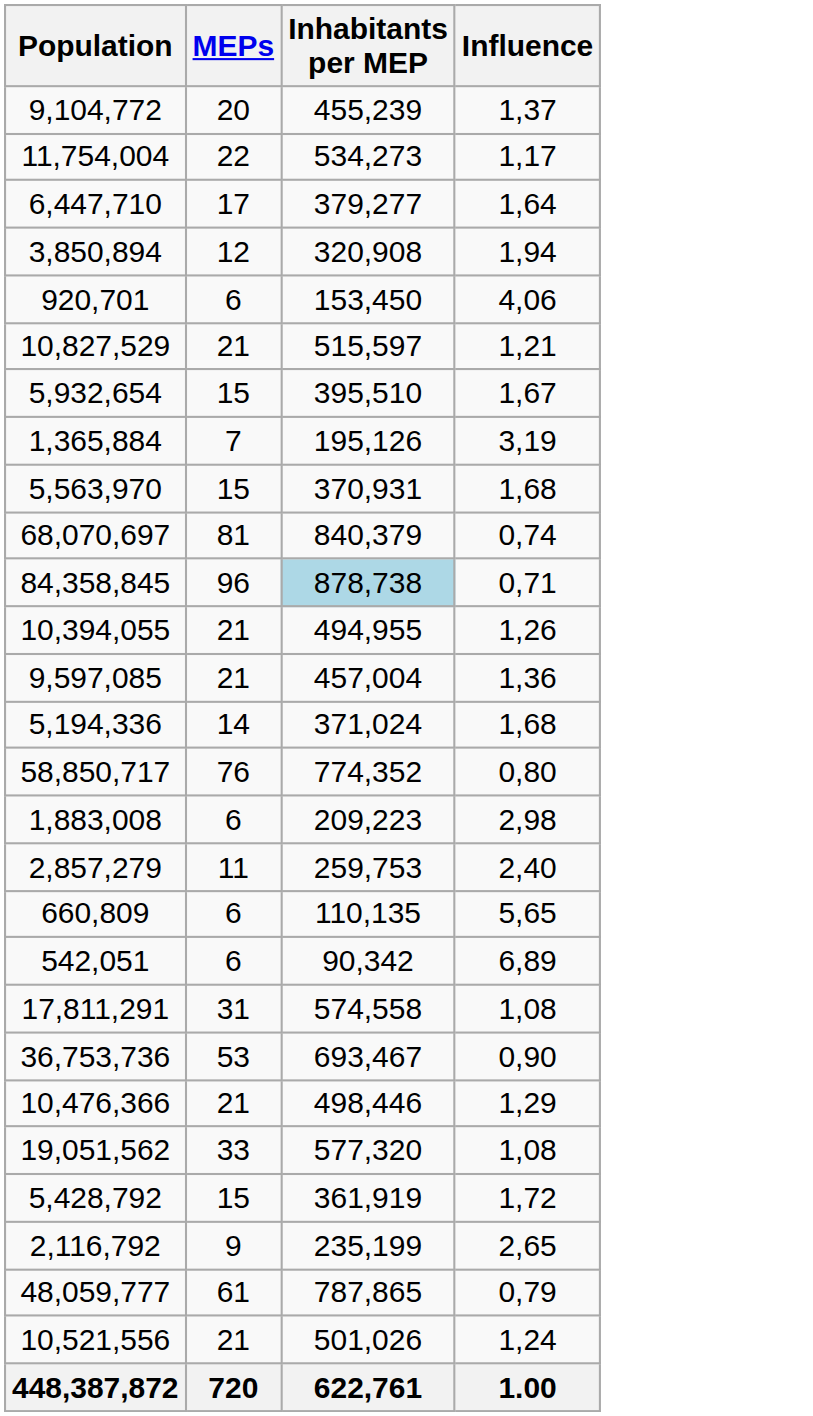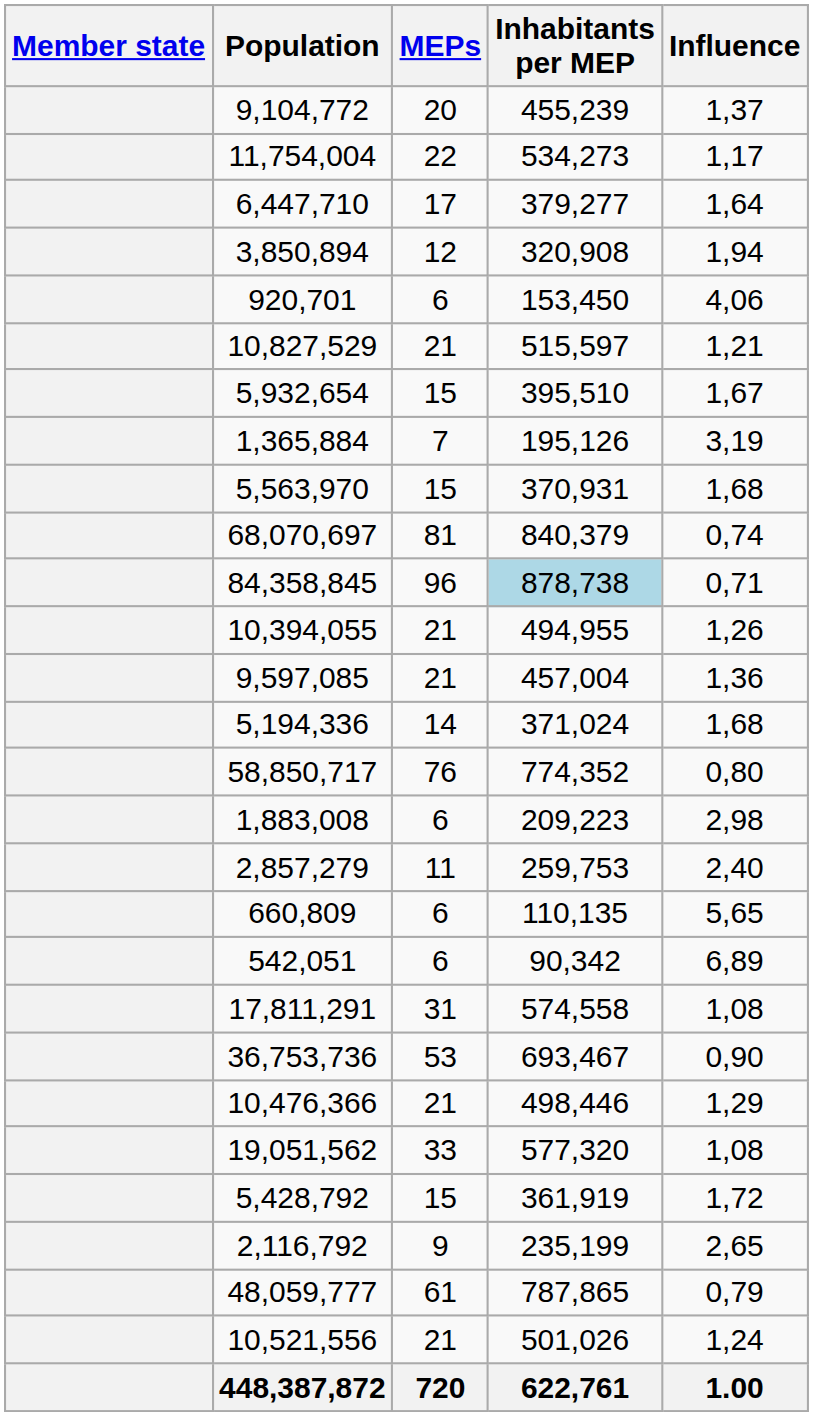+ column: Member state
